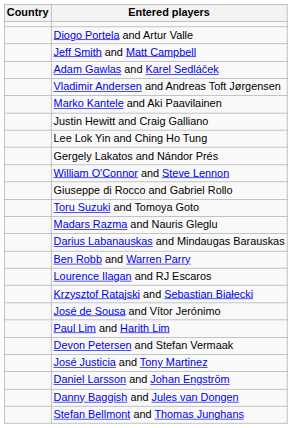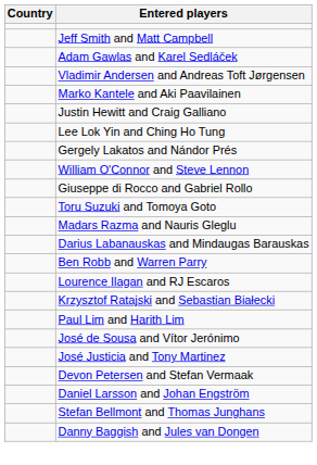- row: Diogo Portela and Artur Valle
rows swapped: José de Sousa and Vítor Jerónimo <-> Paul Lim and Harith Lim
rows swapped: Devon Petersen and Stefan Vermaak <-> José Justicia and Tony Martinez
rows swapped: Stefan Bellmont and Thomas Junghans <-> Danny Baggish and Jules van Dongen
